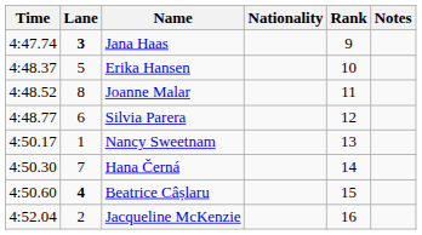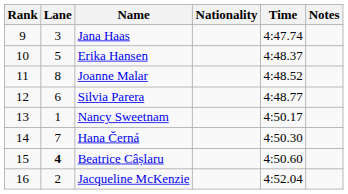columns swapped: Rank <-> Time
Jana Haas | Lane: bold -> normal
